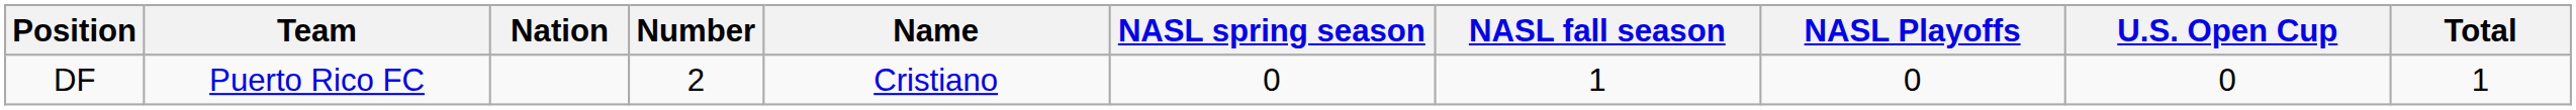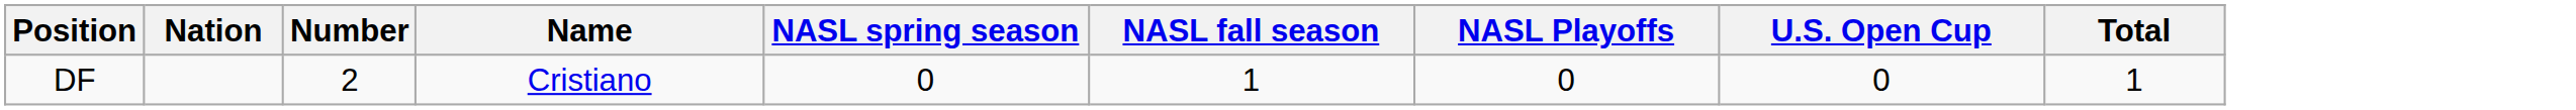- column: Team | Puerto Rico FC
